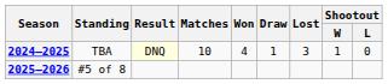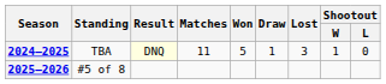2024–2025 | Matches: 10 -> 11
2024–2025 | Won: 4 -> 5
